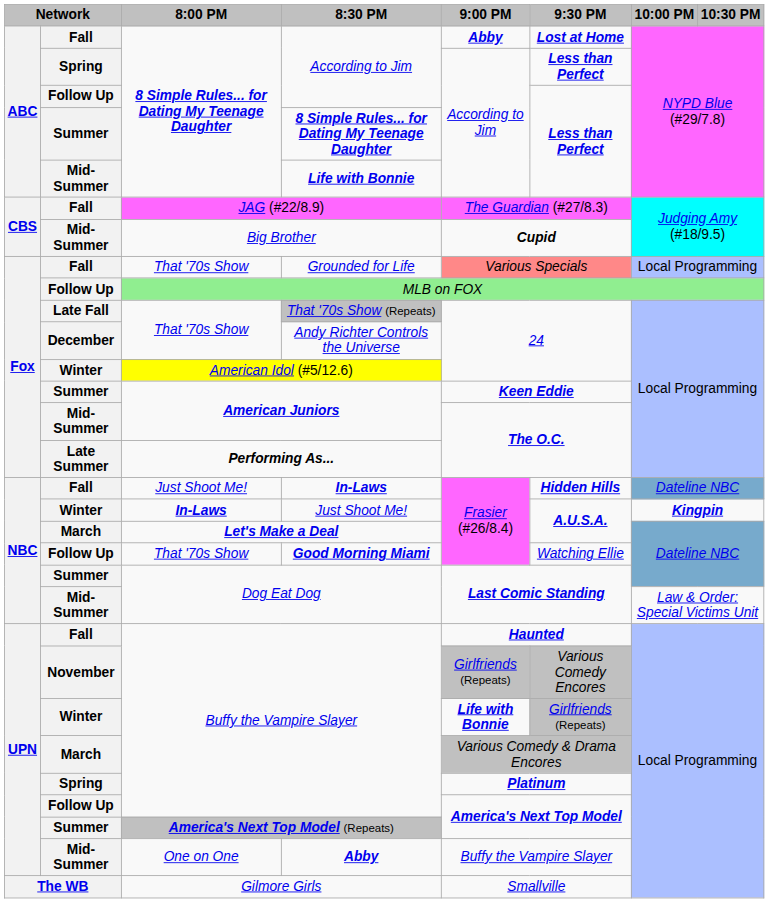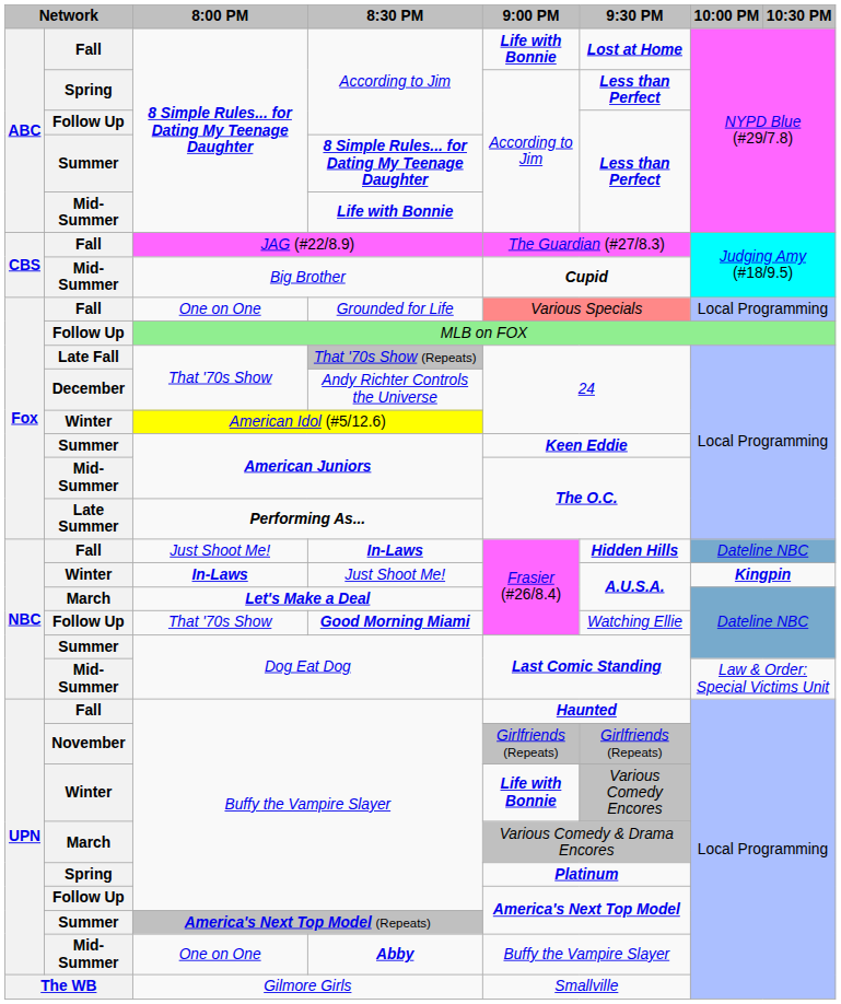Fall / According to Jim | 9:00 PM: Abby -> Life with Bonnie
Grounded for Life | 8:00 PM: That '70s Show -> One on One
November / Buffy the Vampire Slayer | 9:30 PM: Various Comedy Encores -> Girlfriends (Repeats)
Winter / Buffy the Vampire Slayer | 9:30 PM: Girlfriends (Repeats) -> Various Comedy Encores
